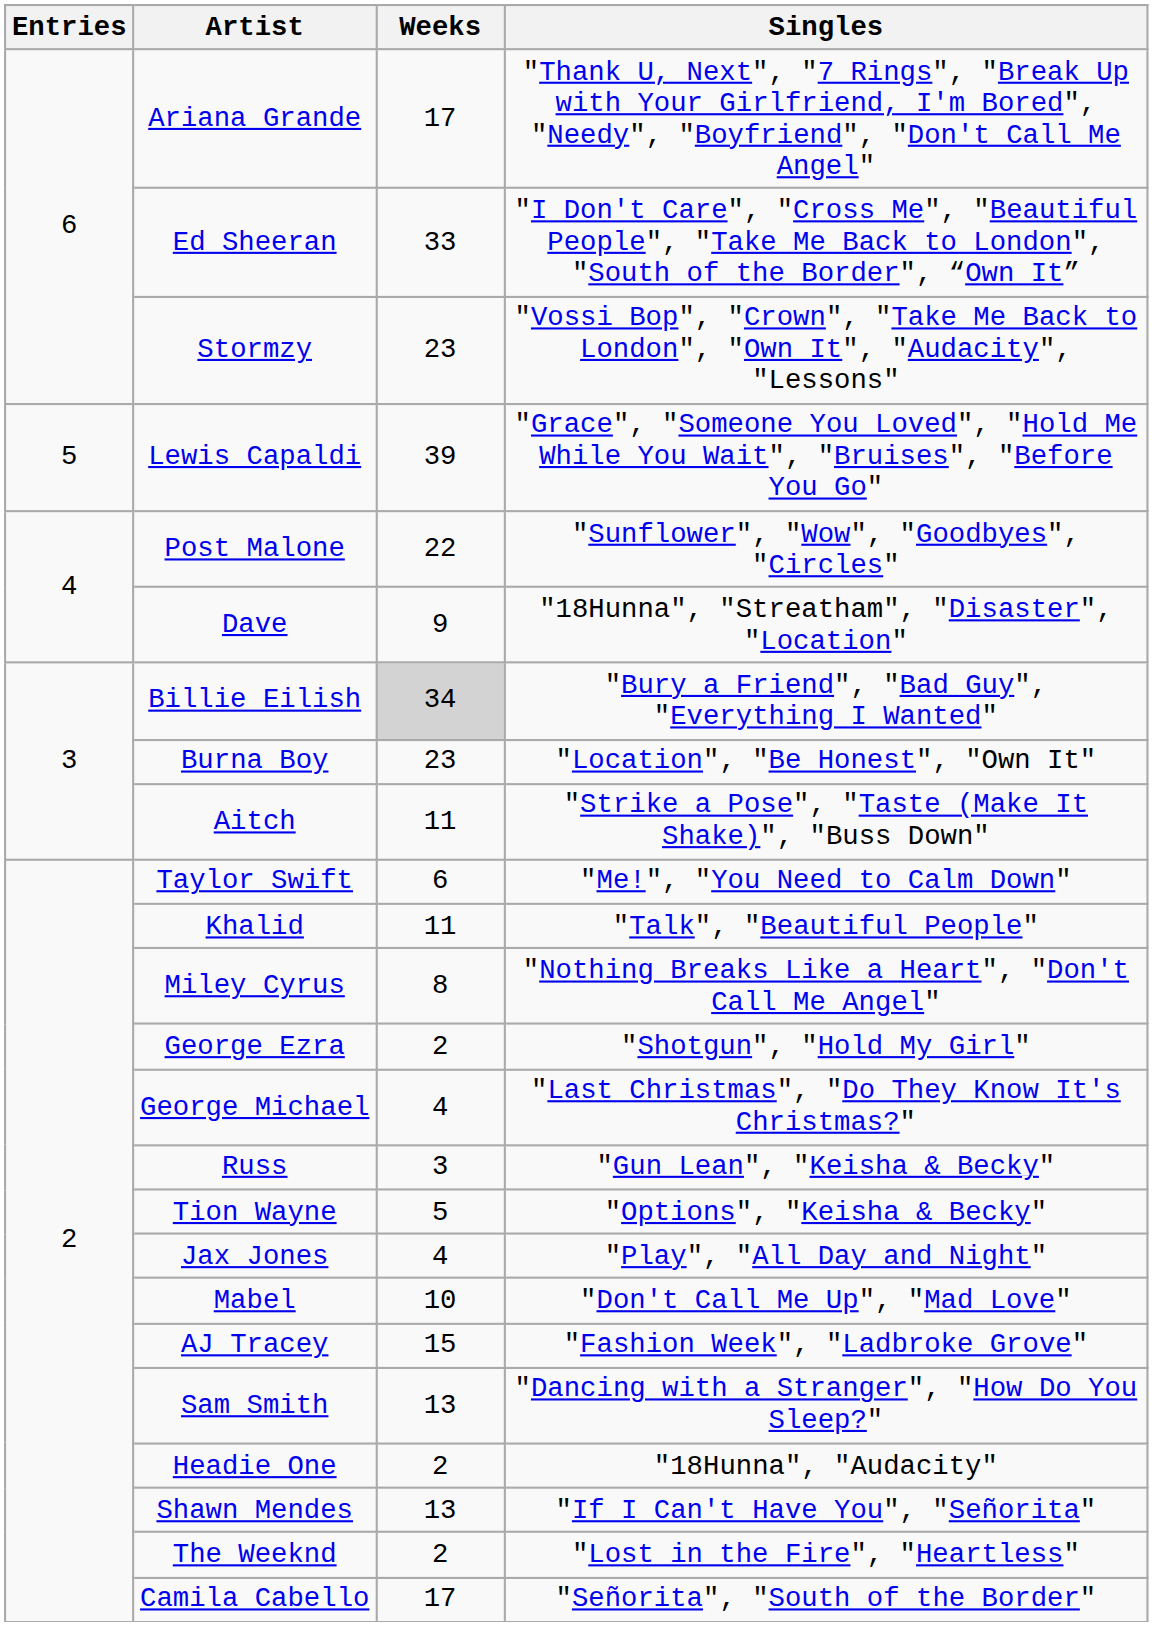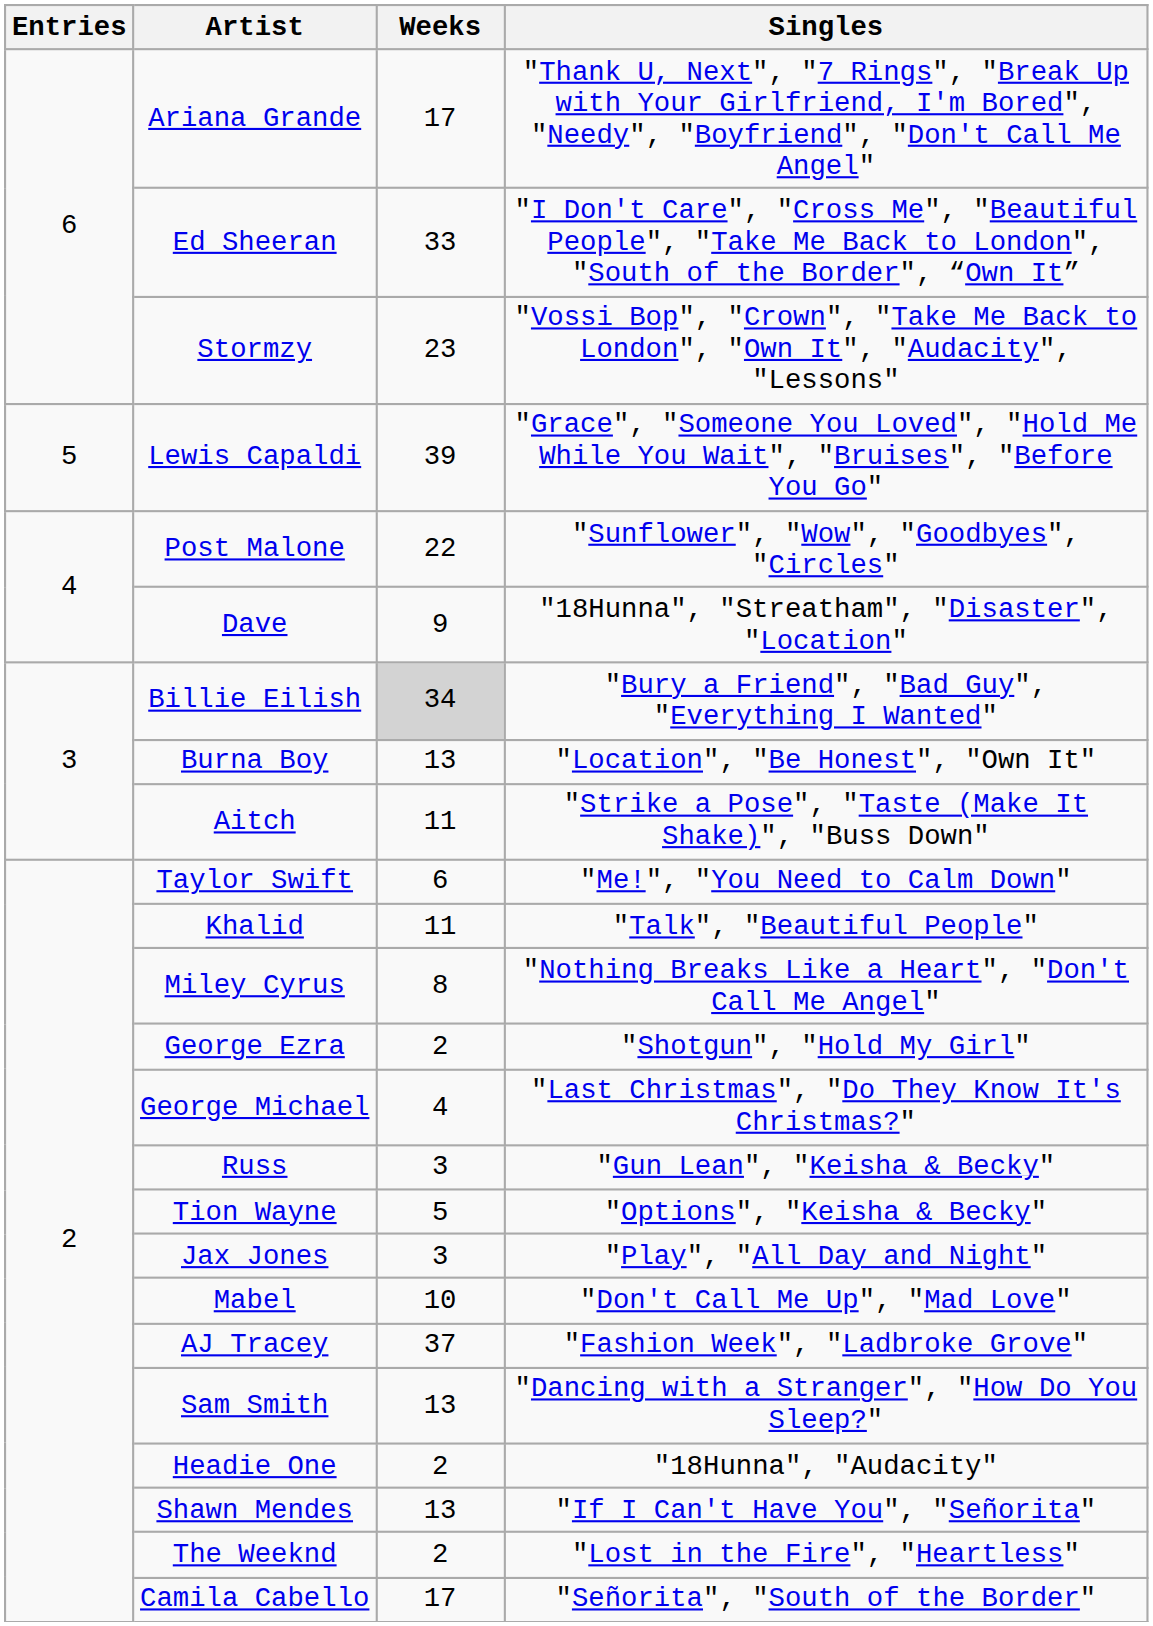Burna Boy | Weeks: 23 -> 13
Jax Jones | Weeks: 4 -> 3
AJ Tracey | Weeks: 15 -> 37
